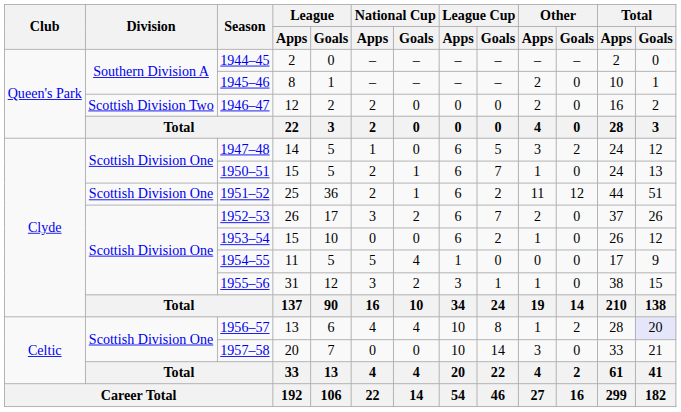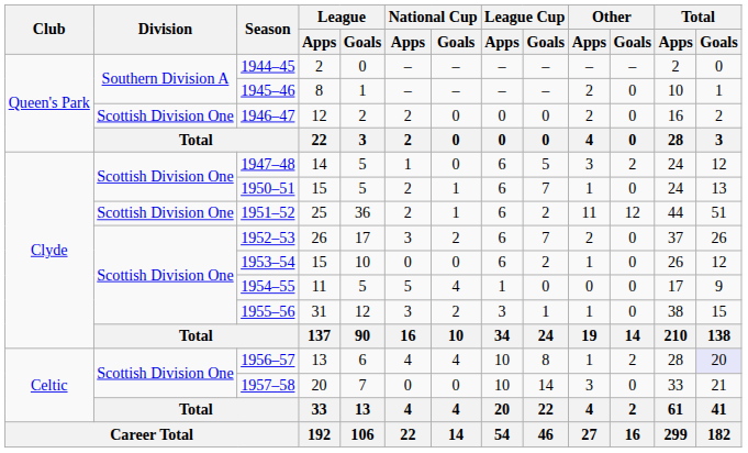1946–47 | Division: Scottish Division Two -> Scottish Division One
